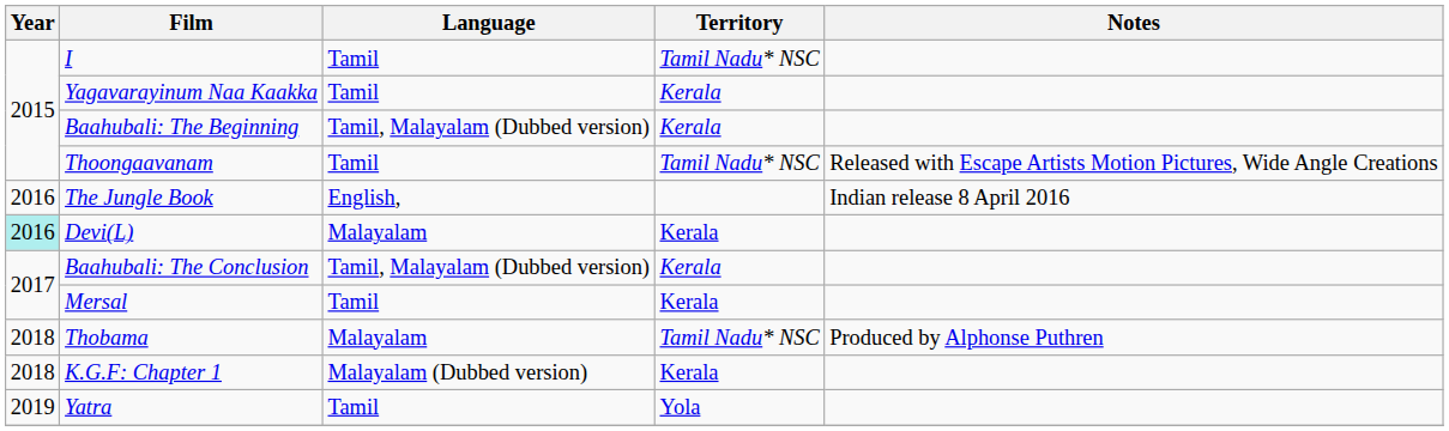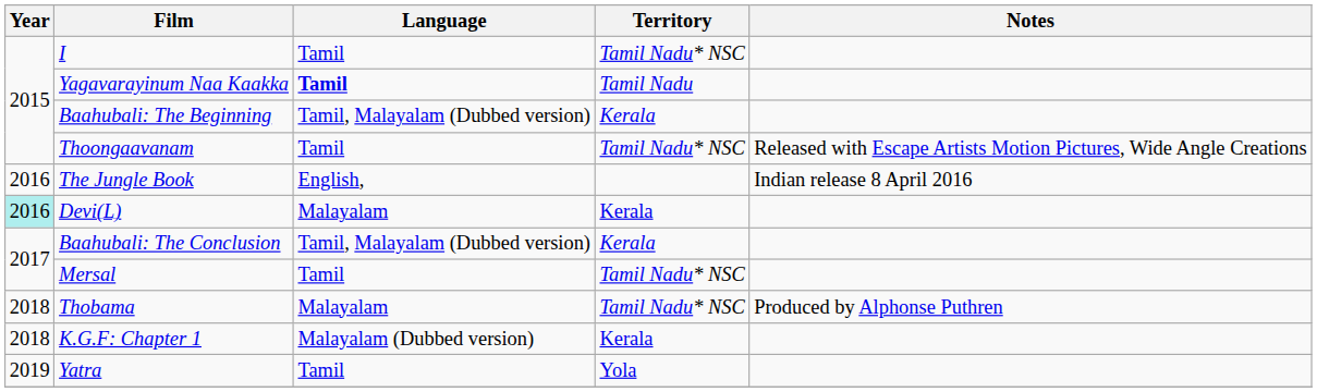Yagavarayinum Naa Kaakka | Language: normal -> bold
Yagavarayinum Naa Kaakka | Territory: Kerala -> Tamil Nadu
Mersal | Territory: Kerala -> Tamil Nadu* NSC
